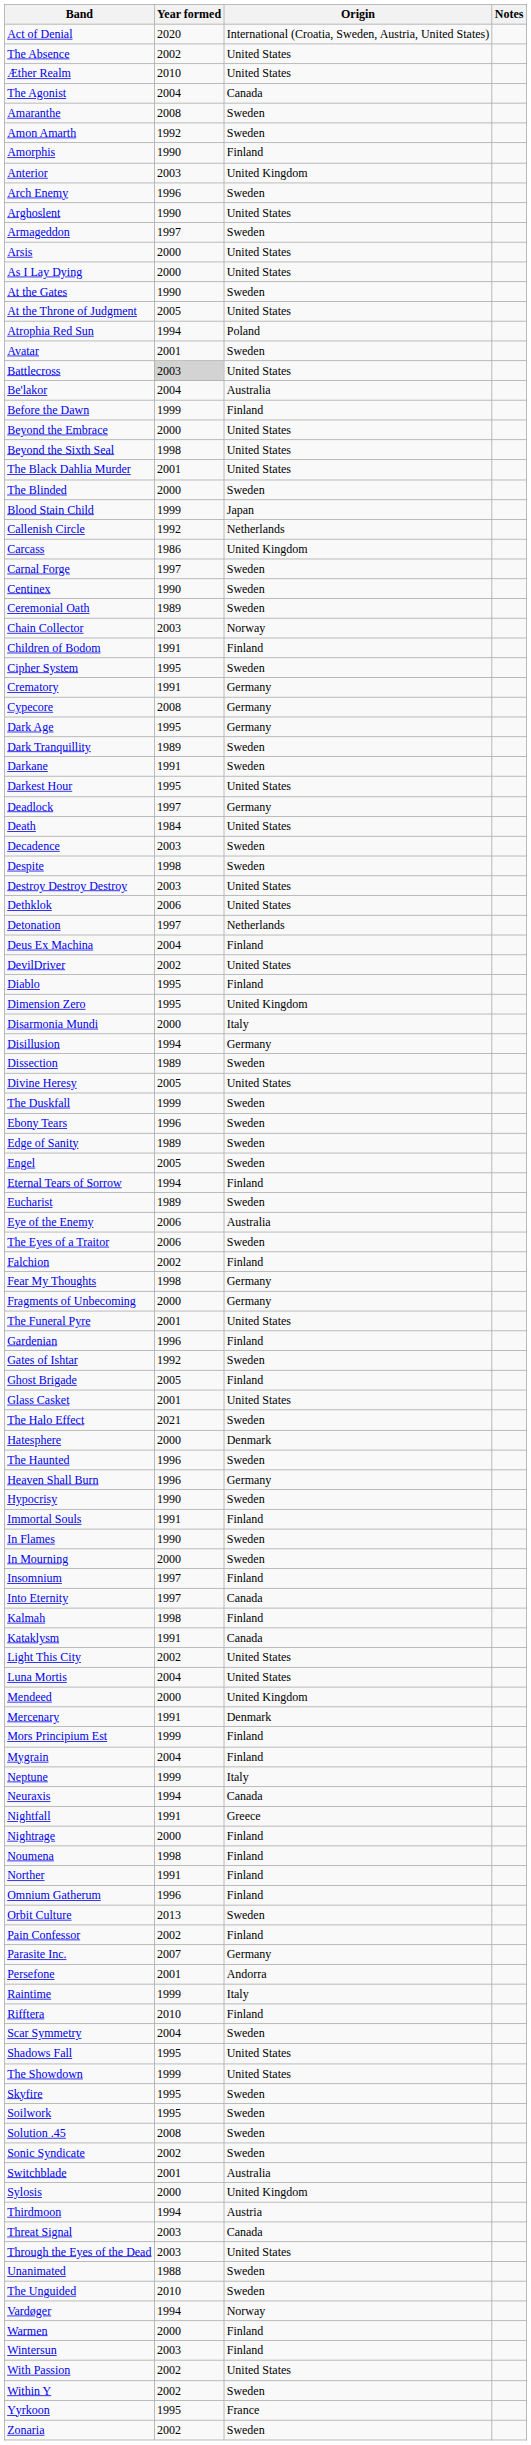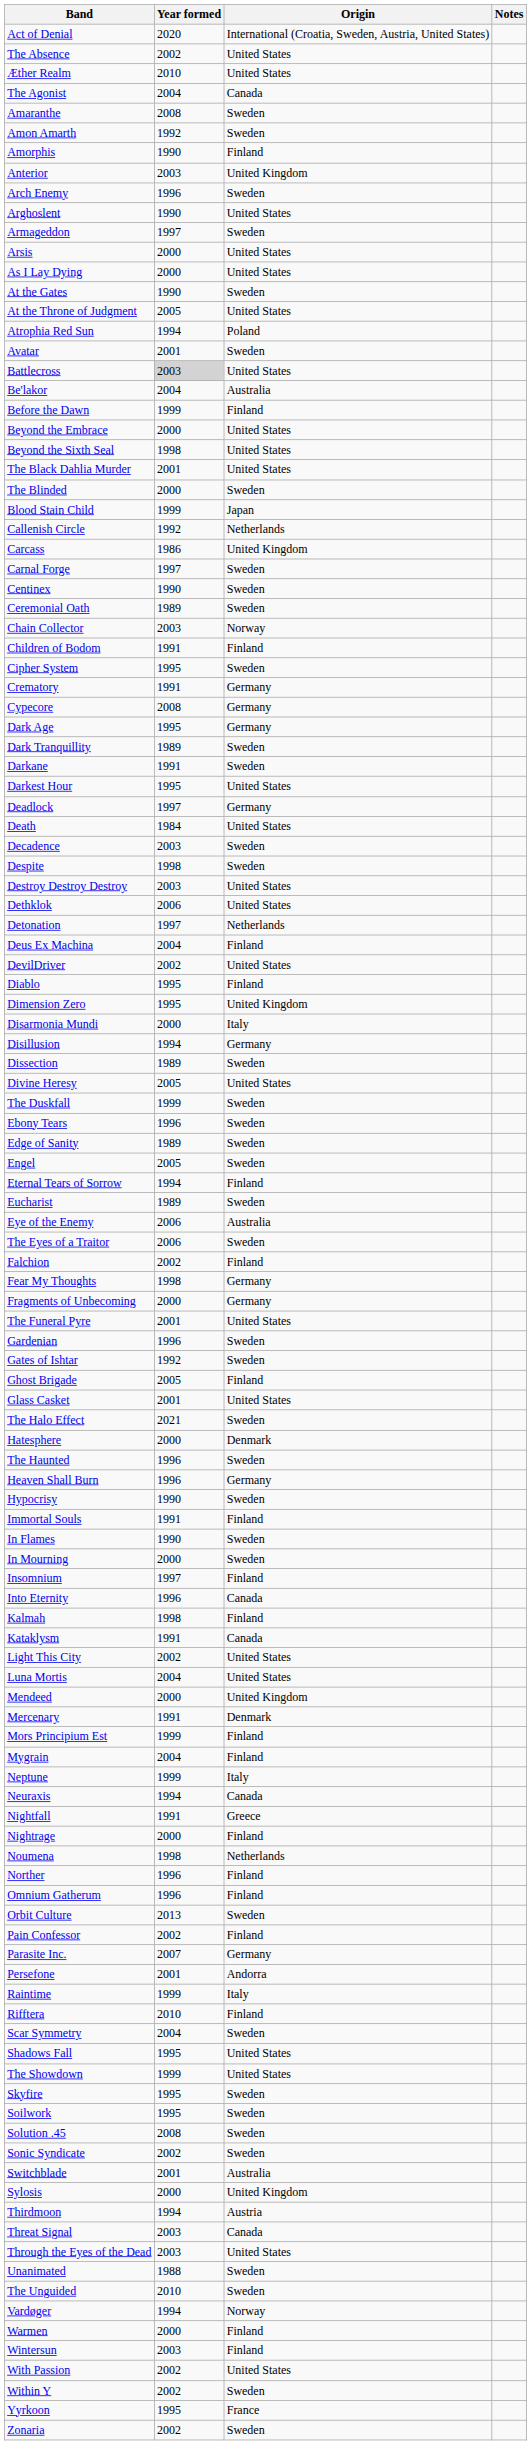Gardenian | Origin: Finland -> Sweden
Into Eternity | Year formed: 1997 -> 1996
Noumena | Origin: Finland -> Netherlands
Norther | Year formed: 1991 -> 1996
